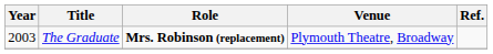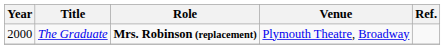The Graduate | Year: 2003 -> 2000
